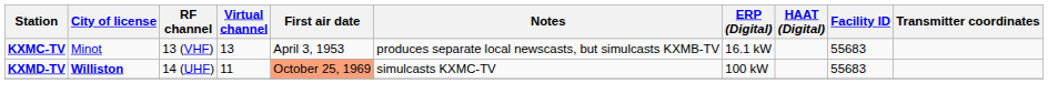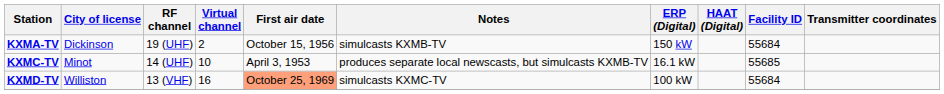+ row: KXMA-TV | Dickinson | 19 (UHF) | 2 | October 15, 1956 | simulcasts KXMB-TV | 150 kW | 55684
KXMC-TV | RF channel: 13 (VHF) -> 14 (UHF)
KXMC-TV | Virtual channel: 13 -> 10
KXMC-TV | Facility ID: 55683 -> 55685
KXMD-TV | City of license: bold -> normal
KXMD-TV | RF channel: 14 (UHF) -> 13 (VHF)
KXMD-TV | Virtual channel: 11 -> 16
KXMD-TV | Facility ID: 55683 -> 55684
